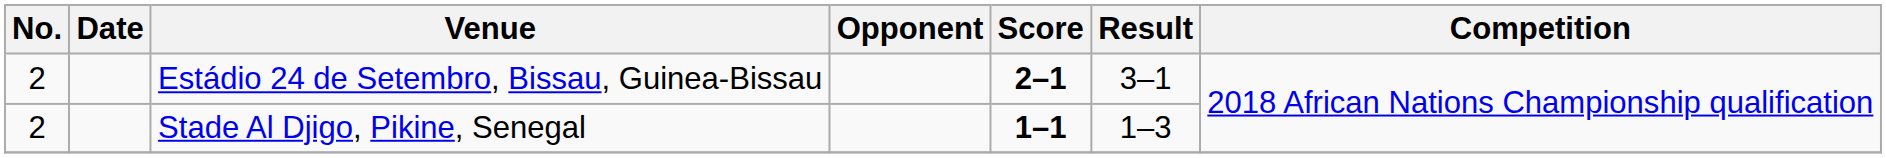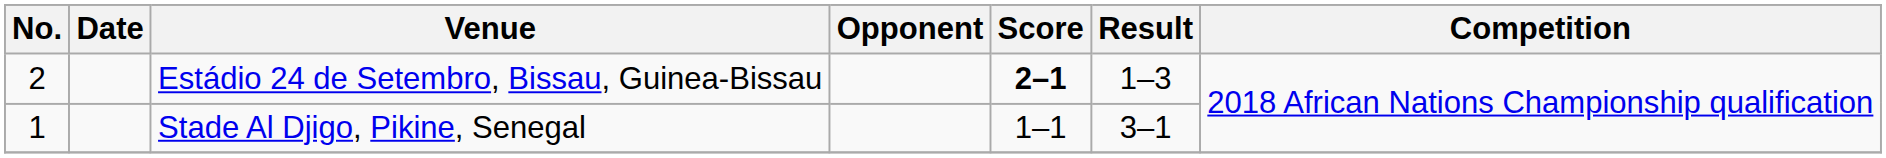Estádio 24 de Setembro, Bissau, Guinea-Bissau | Result: 3–1 -> 1–3
Stade Al Djigo, Pikine, Senegal | No.: 2 -> 1
Stade Al Djigo, Pikine, Senegal | Score: bold -> normal
Stade Al Djigo, Pikine, Senegal | Result: 1–3 -> 3–1
